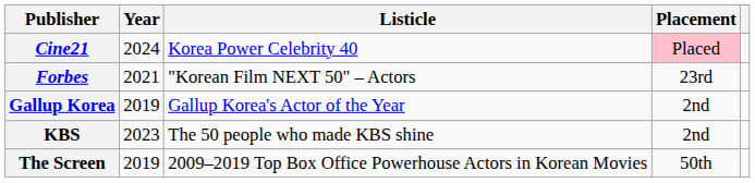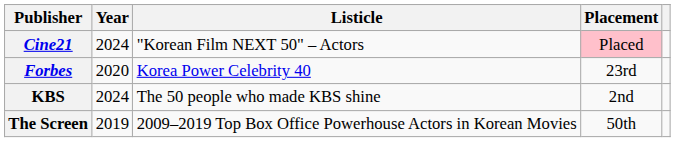Cine21 | Listicle: Korea Power Celebrity 40 -> "Korean Film NEXT 50" – Actors
Forbes | Year: 2021 -> 2020
Forbes | Listicle: "Korean Film NEXT 50" – Actors -> Korea Power Celebrity 40
- row: Gallup Korea | 2019 | Gallup Korea's Actor of the Year | 2nd
KBS | Year: 2023 -> 2024
